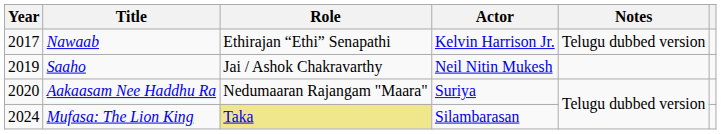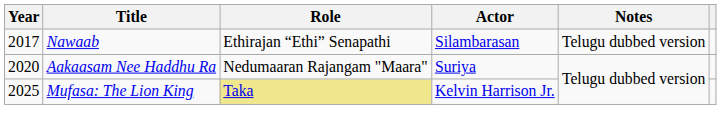Nawaab | Actor: Kelvin Harrison Jr. -> Silambarasan
- row: 2019 | Saaho | Jai / Ashok Chakravarthy | Neil Nitin Mukesh
Mufasa: The Lion King | Year: 2024 -> 2025
Mufasa: The Lion King | Actor: Silambarasan -> Kelvin Harrison Jr.
